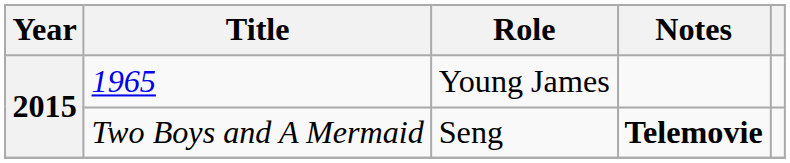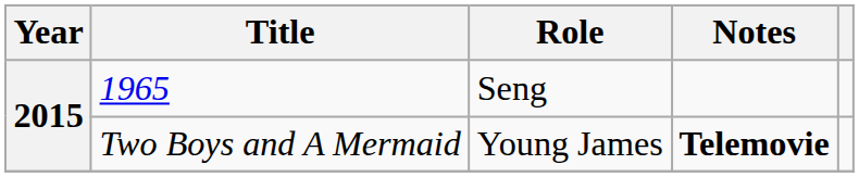1965 | Role: Young James -> Seng
Two Boys and A Mermaid | Role: Seng -> Young James
